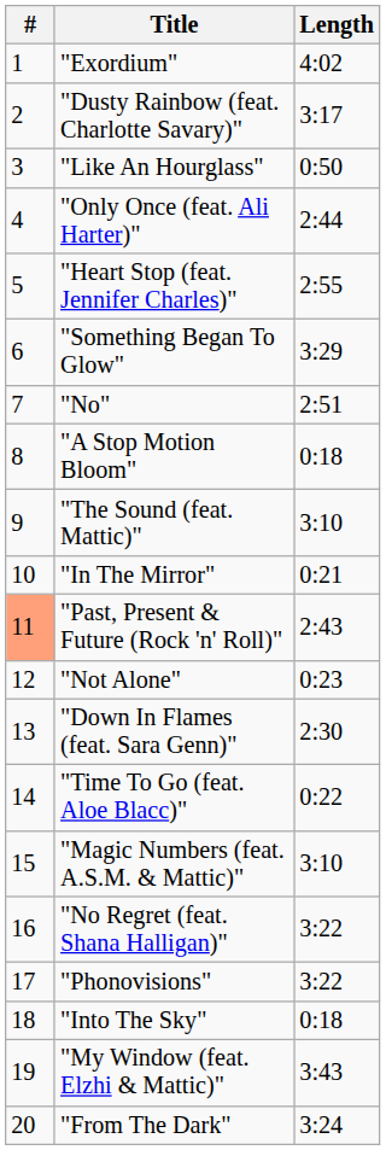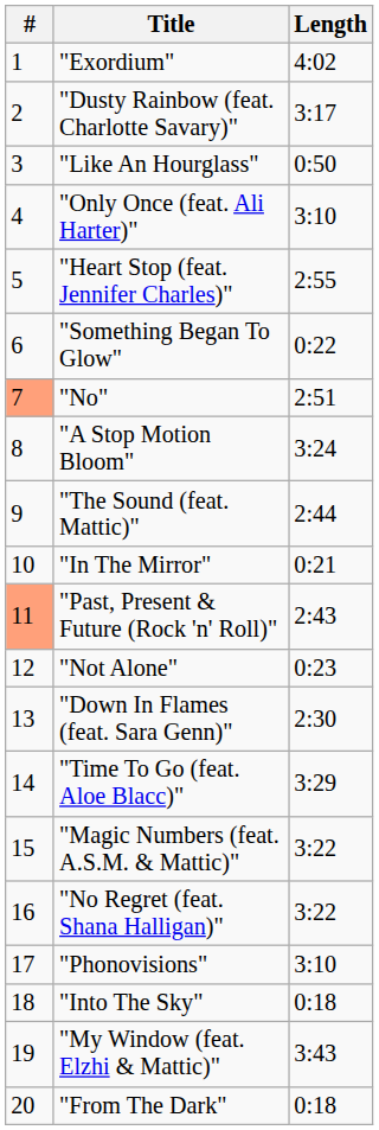"Only Once (feat. Ali Harter)" | Length: 2:44 -> 3:10
"Something Began To Glow" | Length: 3:29 -> 0:22
"No" | #: no background -> lightsalmon background
"A Stop Motion Bloom" | Length: 0:18 -> 3:24
"The Sound (feat. Mattic)" | Length: 3:10 -> 2:44
"Time To Go (feat. Aloe Blacc)" | Length: 0:22 -> 3:29
"Magic Numbers (feat. A.S.M. & Mattic)" | Length: 3:10 -> 3:22
"Phonovisions" | Length: 3:22 -> 3:10
"From The Dark" | Length: 3:24 -> 0:18
